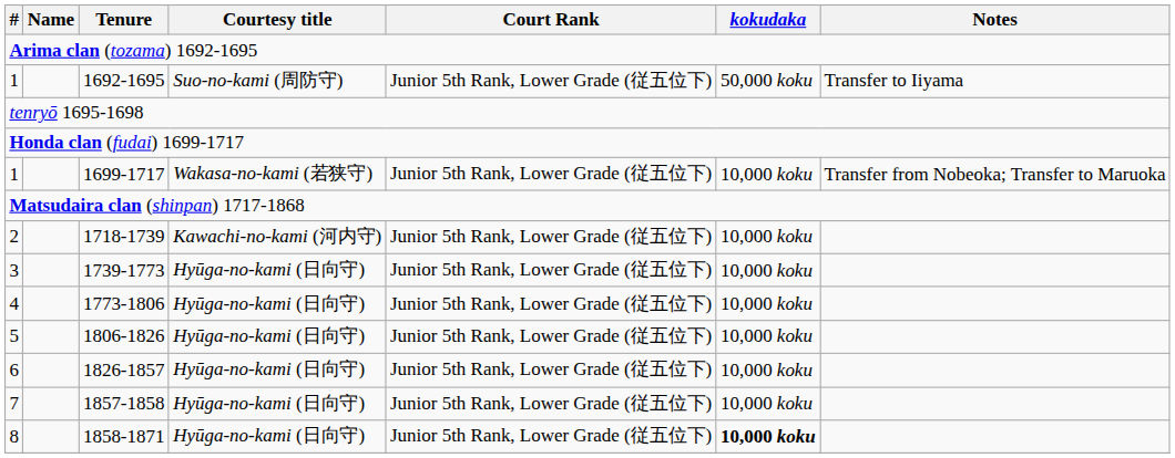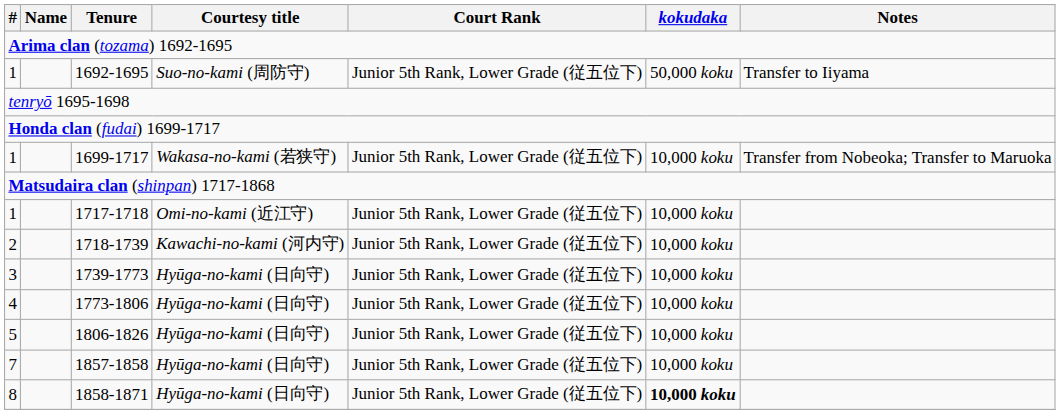+ row: 1 | 1717-1718 | Omi-no-kami (近江守) | Junior 5th Rank, Lower Grade (従五位下) | 10,000 koku
- row: 6 | 1826-1857 | Hyūga-no-kami (日向守) | Junior 5th Rank, Lower Grade (従五位下) | 10,000 koku
